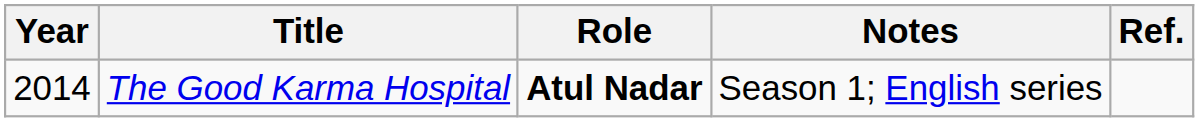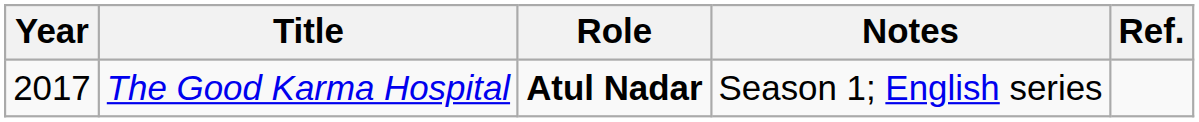The Good Karma Hospital | Year: 2014 -> 2017
